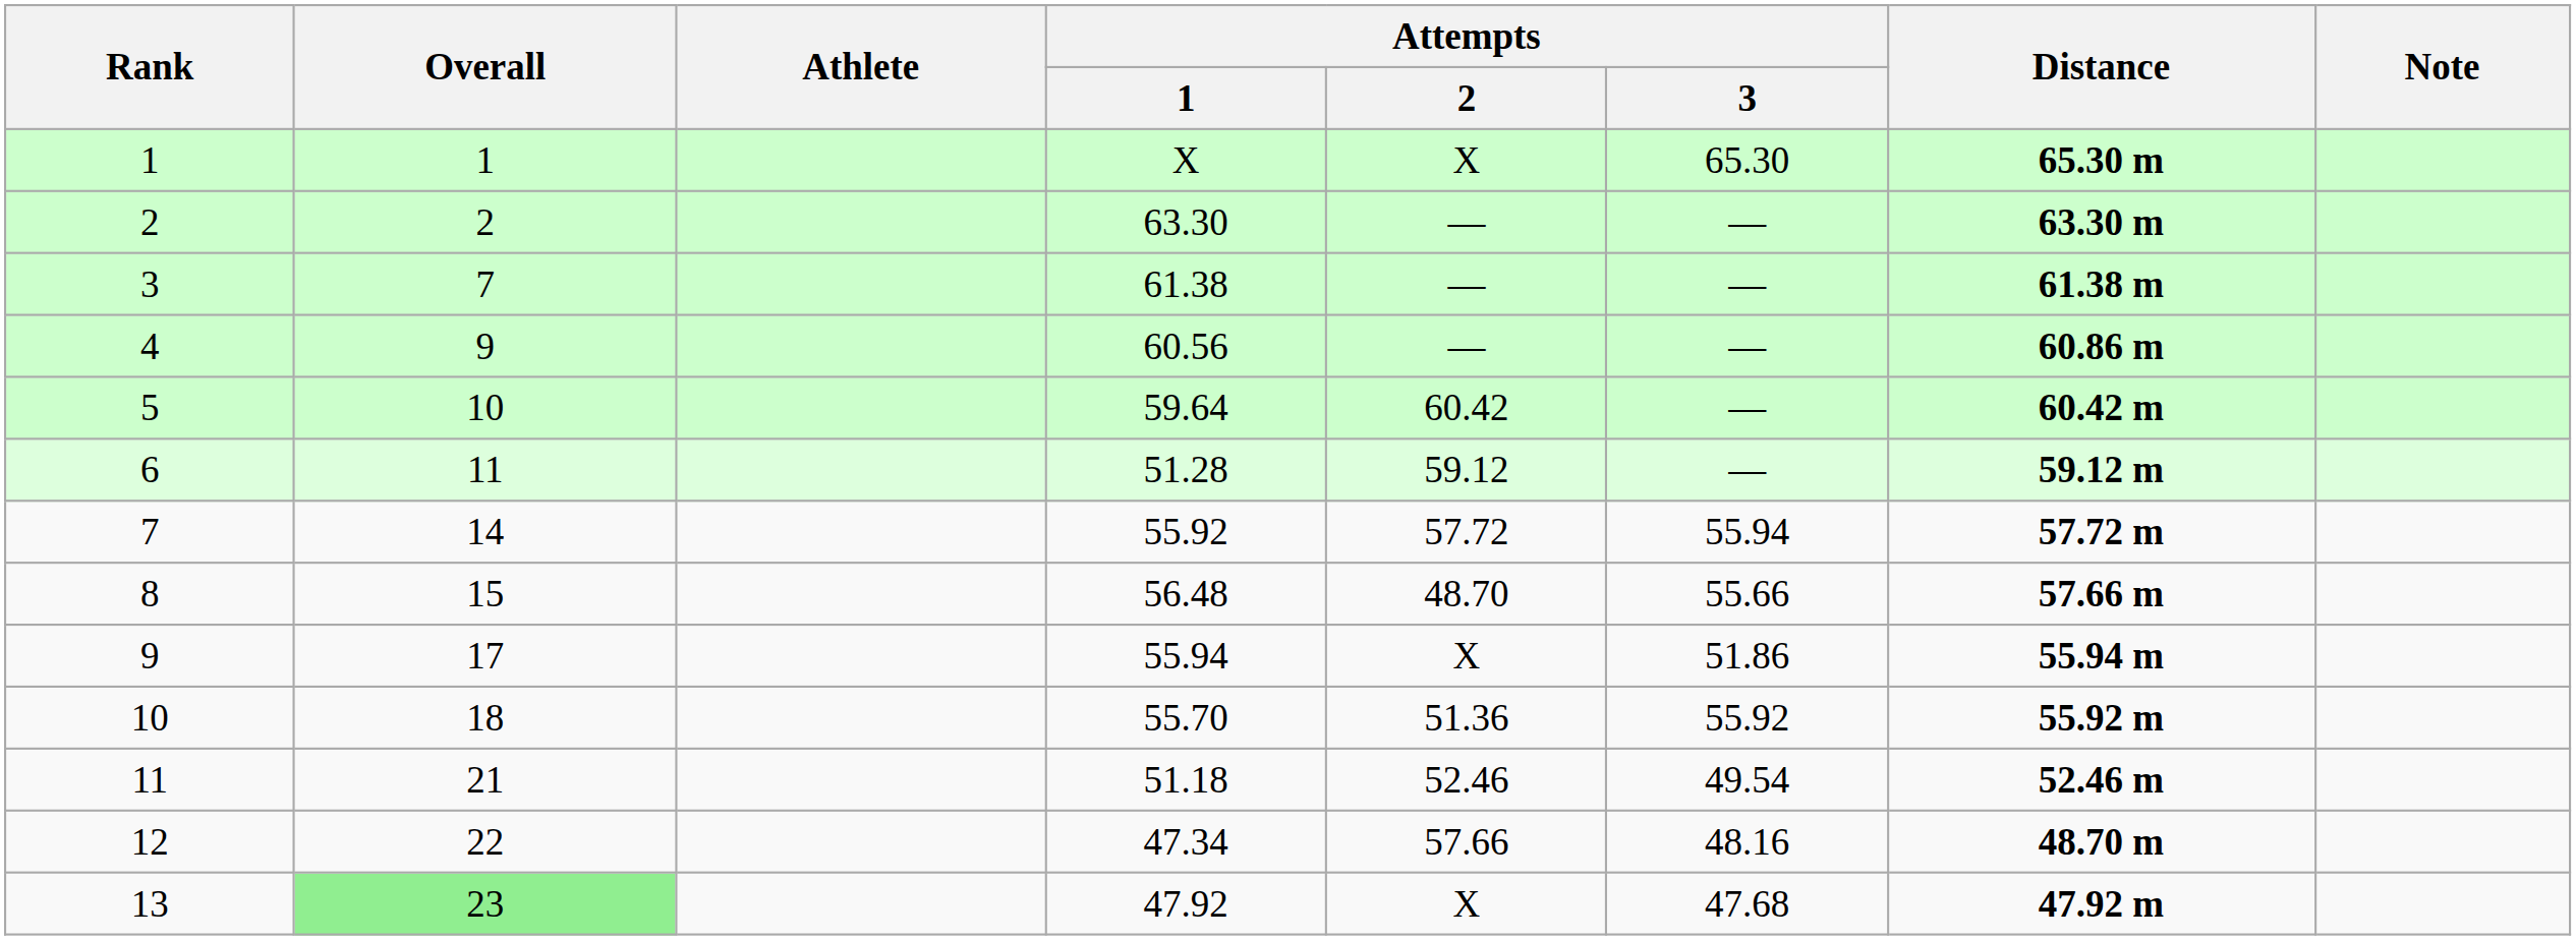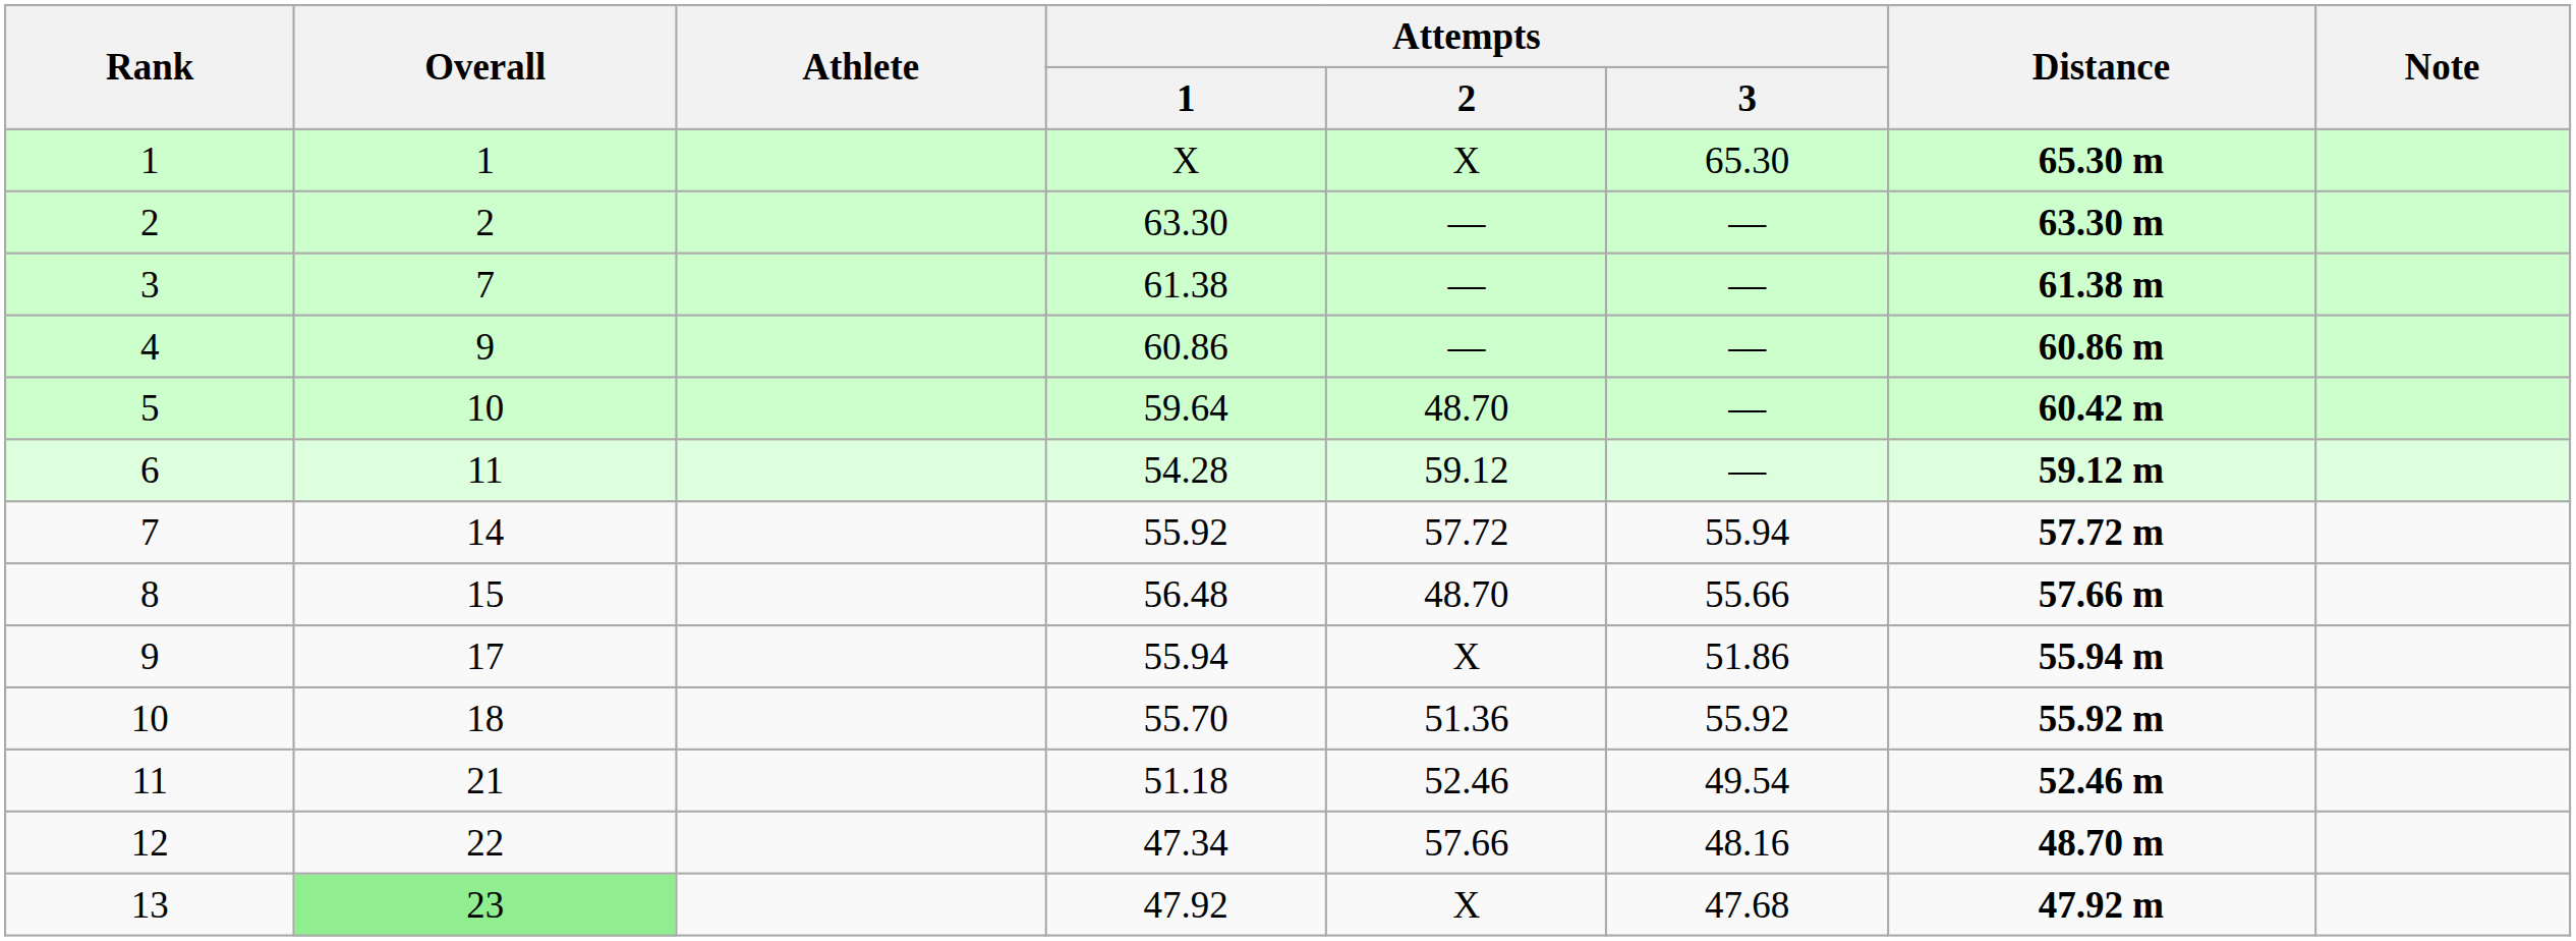4 | Attempts / 1: 60.56 -> 60.86
5 | Attempts / 2: 60.42 -> 48.70
6 | Attempts / 1: 51.28 -> 54.28
